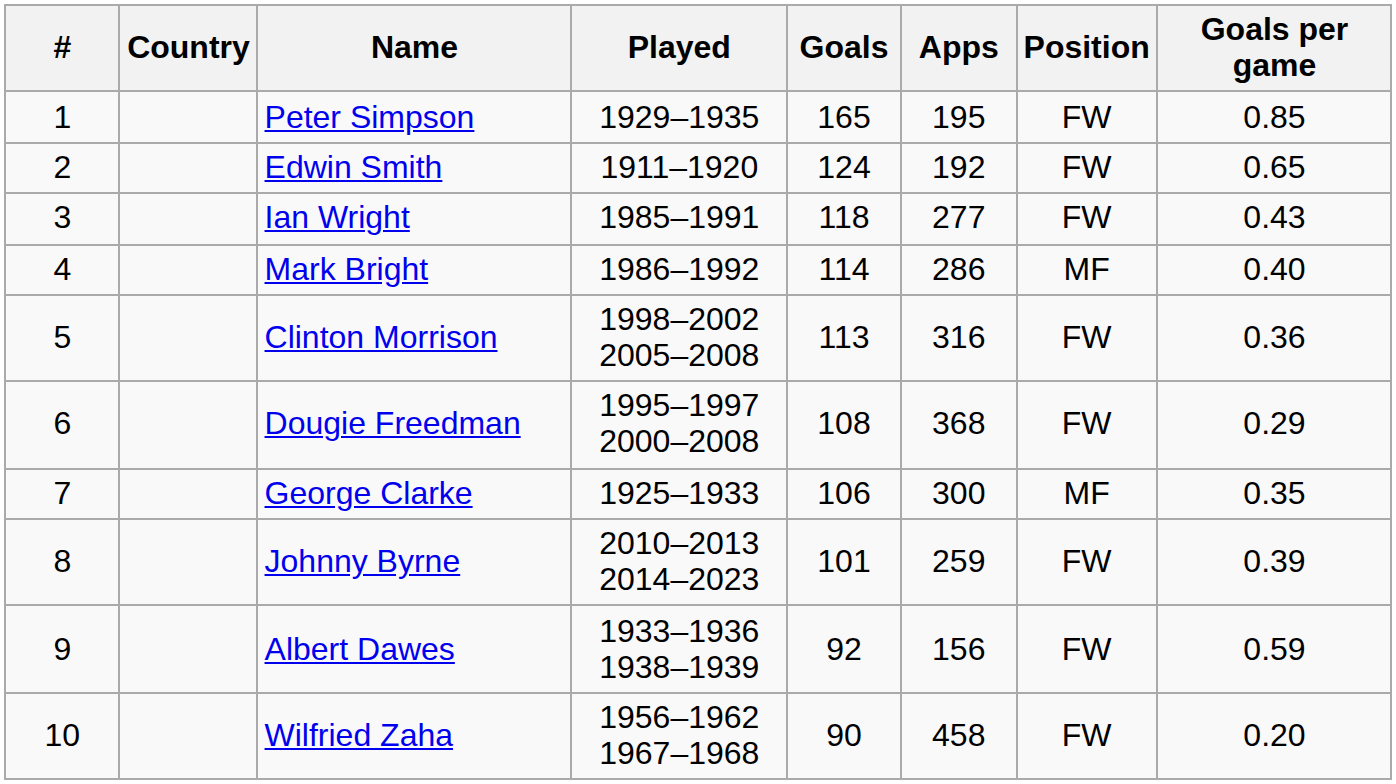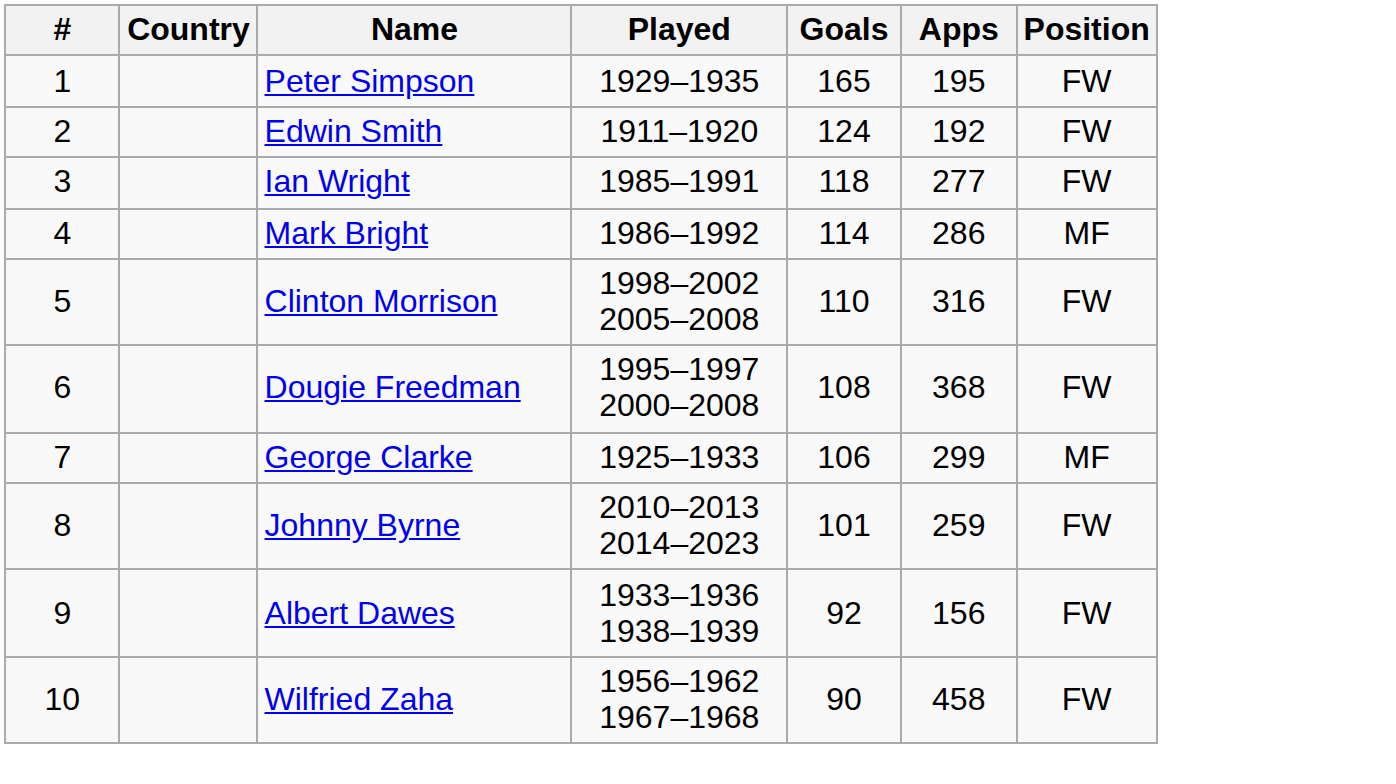- column: Goals per game | 0.85 | 0.65 | 0.43 | 0.40 | 0.36 | 0.29 | 0.35 | 0.39 | 0.59 | 0.20
Clinton Morrison | Goals: 113 -> 110
George Clarke | Apps: 300 -> 299
